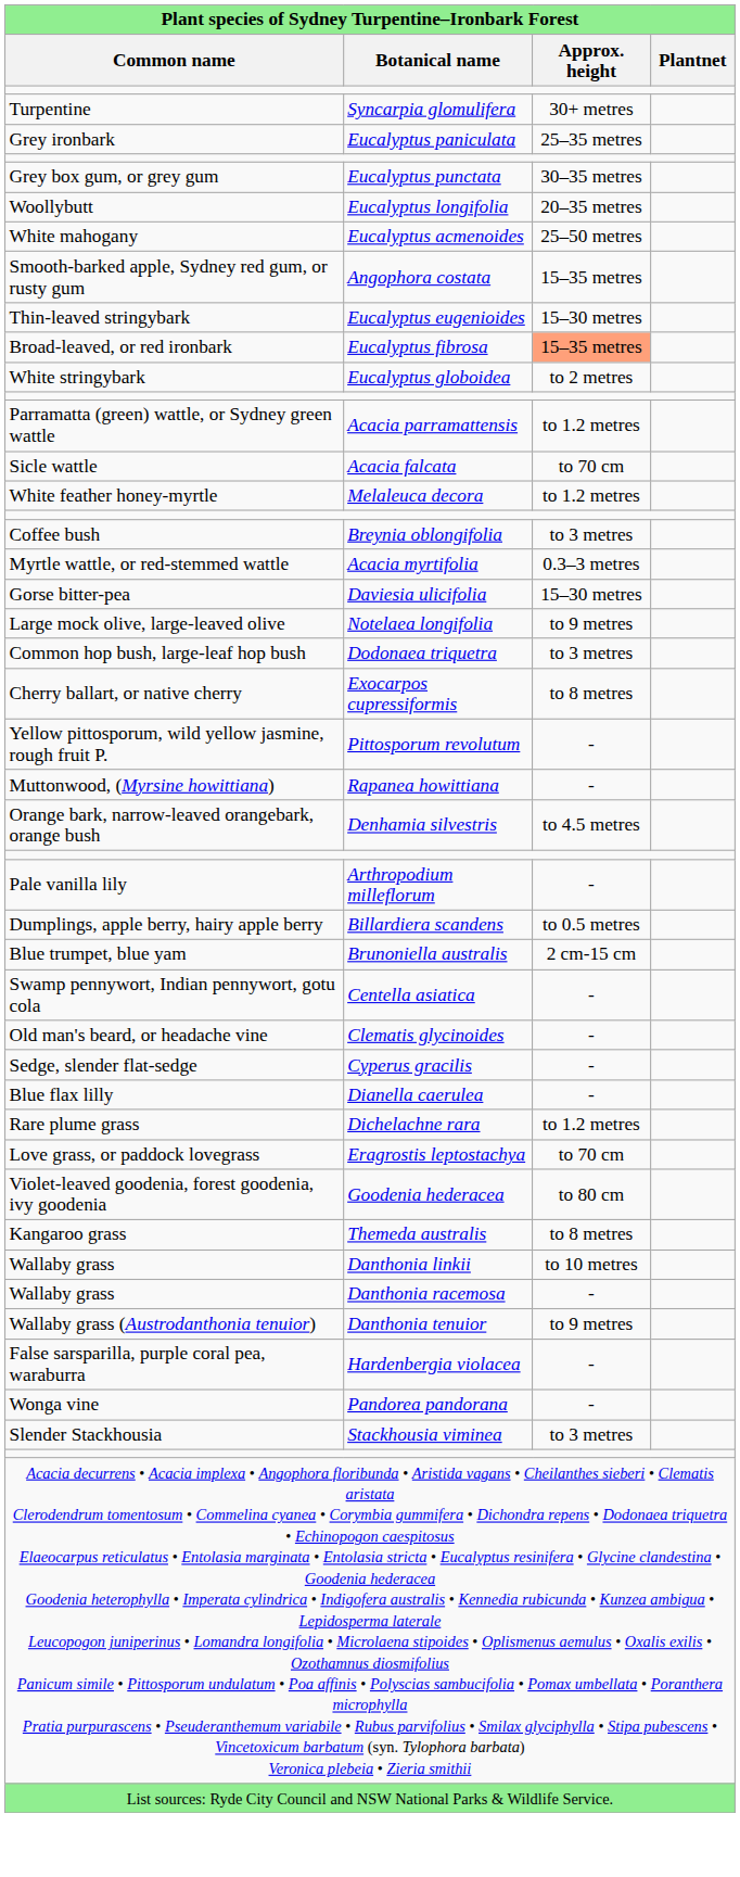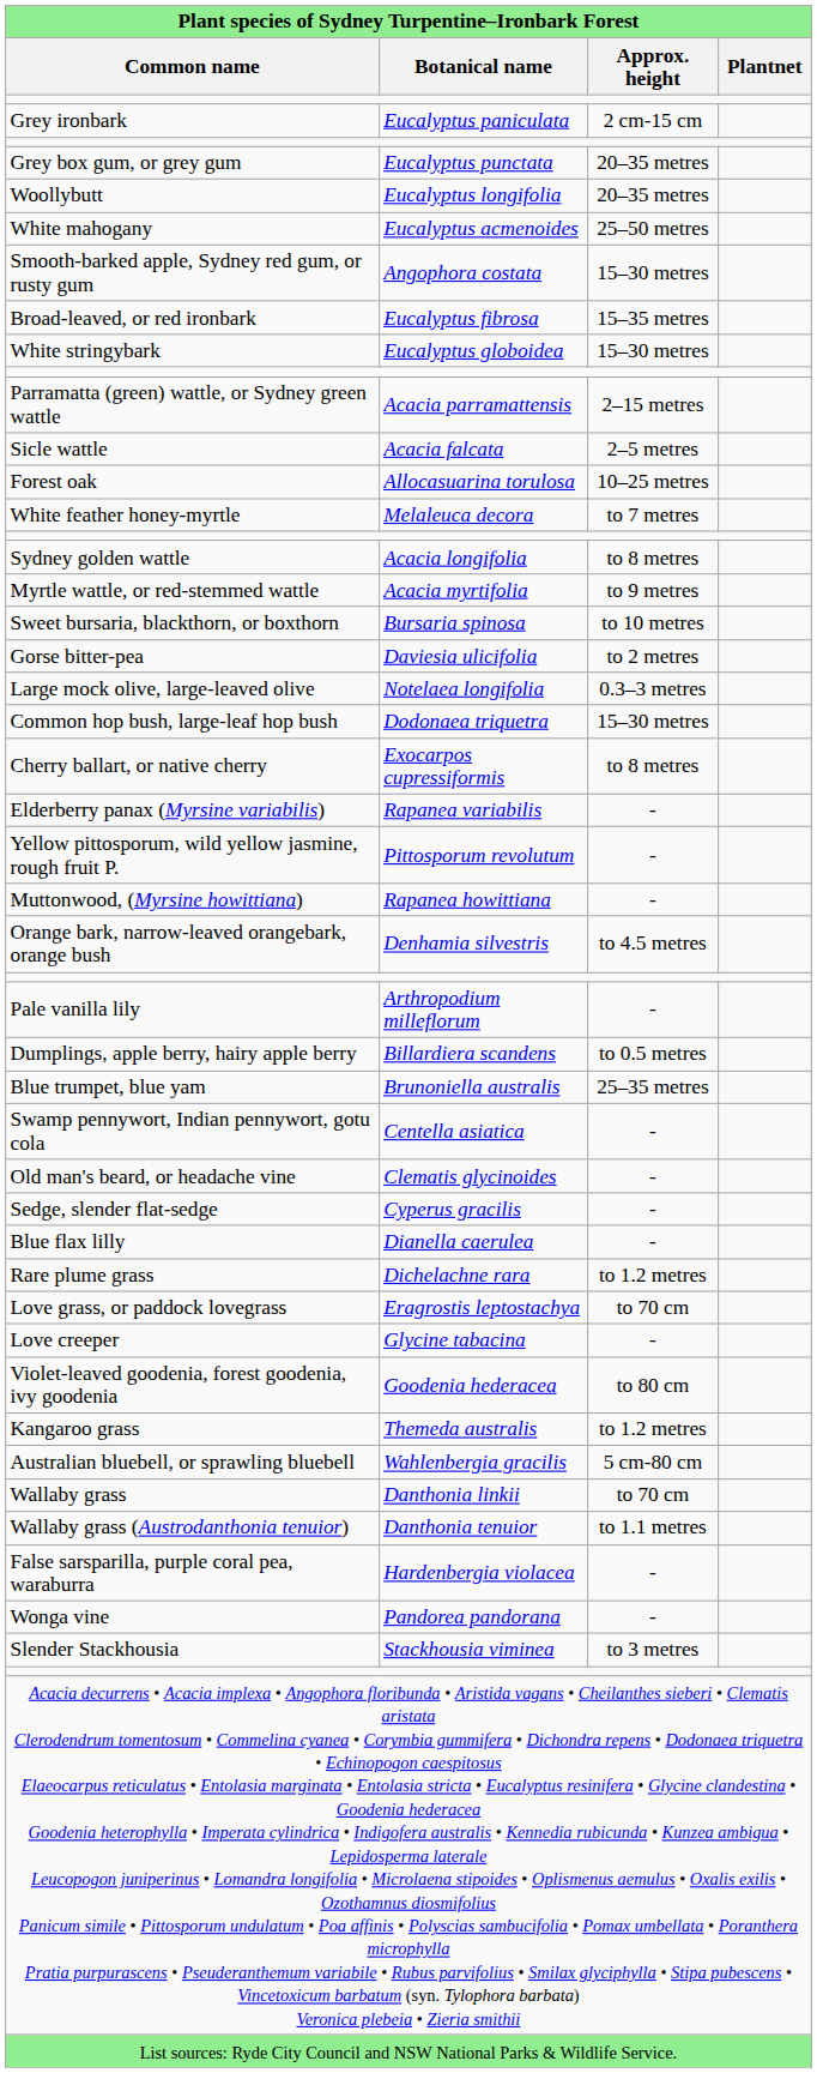- row: Turpentine | Syncarpia glomulifera | 30+ metres
Eucalyptus paniculata | Approx. height: 25–35 metres -> 2 cm-15 cm
Eucalyptus punctata | Approx. height: 30–35 metres -> 20–35 metres
Angophora costata | Approx. height: 15–35 metres -> 15–30 metres
- row: Thin-leaved stringybark | Eucalyptus eugenioides | 15–30 metres
Eucalyptus fibrosa | Approx. height: lightsalmon background -> no background
Eucalyptus globoidea | Approx. height: to 2 metres -> 15–30 metres
Acacia parramattensis | Approx. height: to 1.2 metres -> 2–15 metres
Acacia falcata | Approx. height: to 70 cm -> 2–5 metres
+ row: Forest oak | Allocasuarina torulosa | 10–25 metres
Melaleuca decora | Approx. height: to 1.2 metres -> to 7 metres
- row: Coffee bush | Breynia oblongifolia | to 3 metres
+ row: Sydney golden wattle | Acacia longifolia | to 8 metres
Acacia myrtifolia | Approx. height: 0.3–3 metres -> to 9 metres
+ row: Sweet bursaria, blackthorn, or boxthorn | Bursaria spinosa | to 10 metres
Daviesia ulicifolia | Approx. height: 15–30 metres -> to 2 metres
Notelaea longifolia | Approx. height: to 9 metres -> 0.3–3 metres
Dodonaea triquetra | Approx. height: to 3 metres -> 15–30 metres
+ row: Elderberry panax (Myrsine variabilis) | Rapanea variabilis | -
Brunoniella australis | Approx. height: 2 cm-15 cm -> 25–35 metres
+ row: Love creeper | Glycine tabacina | -
Themeda australis | Approx. height: to 8 metres -> to 1.2 metres
+ row: Australian bluebell, or sprawling bluebell | Wahlenbergia gracilis | 5 cm-80 cm
Danthonia linkii | Approx. height: to 10 metres -> to 70 cm
- row: Wallaby grass | Danthonia racemosa | -
Danthonia tenuior | Approx. height: to 9 metres -> to 1.1 metres
